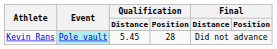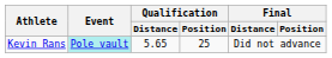Kevin Rans | Qualification / Distance: 5.45 -> 5.65
Kevin Rans | Qualification / Position: 28 -> 25
